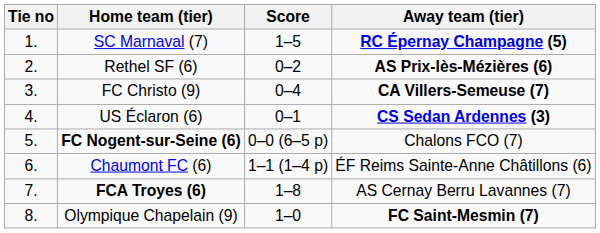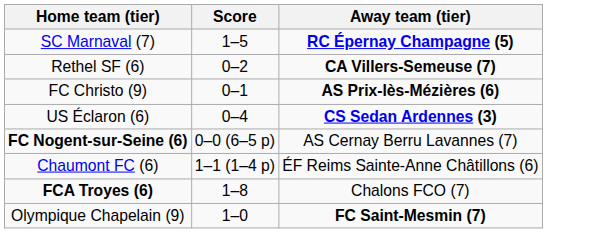- column: Tie no | 1. | 2. | 3. | 4. | 5. | 6. | 7. | 8.
Rethel SF (6) | Away team (tier): AS Prix-lès-Mézières (6) -> CA Villers-Semeuse (7)
FC Christo (9) | Score: 0–4 -> 0–1
FC Christo (9) | Away team (tier): CA Villers-Semeuse (7) -> AS Prix-lès-Mézières (6)
US Éclaron (6) | Score: 0–1 -> 0–4
FC Nogent-sur-Seine (6) | Away team (tier): Chalons FCO (7) -> AS Cernay Berru Lavannes (7)
FCA Troyes (6) | Away team (tier): AS Cernay Berru Lavannes (7) -> Chalons FCO (7)
